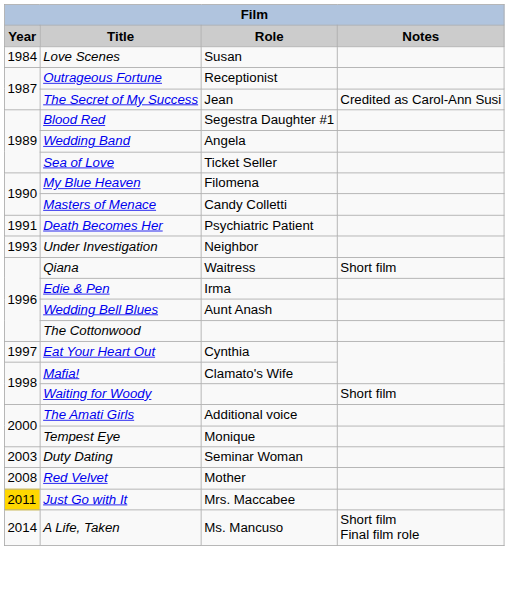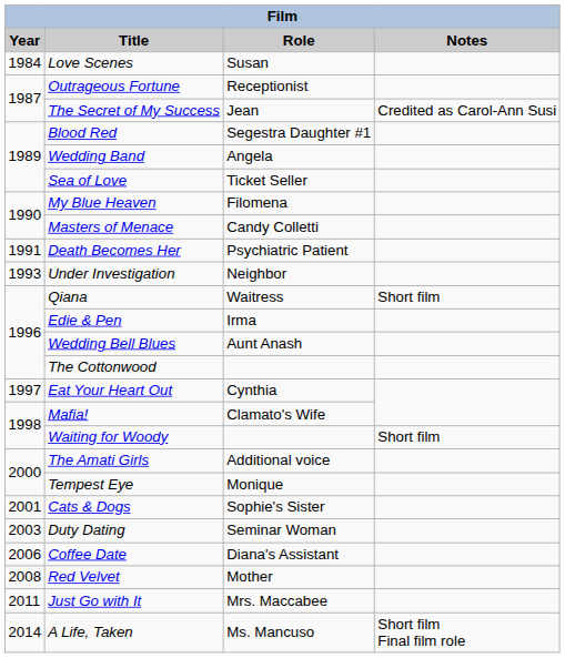+ row: 2001 | Cats & Dogs | Sophie's Sister
+ row: 2006 | Coffee Date | Diana's Assistant
Just Go with It | Year: gold background -> no background
